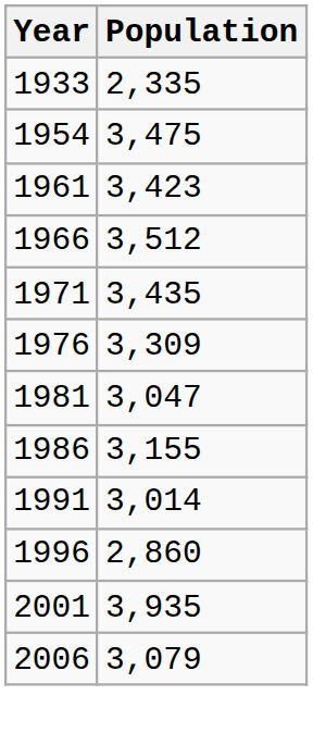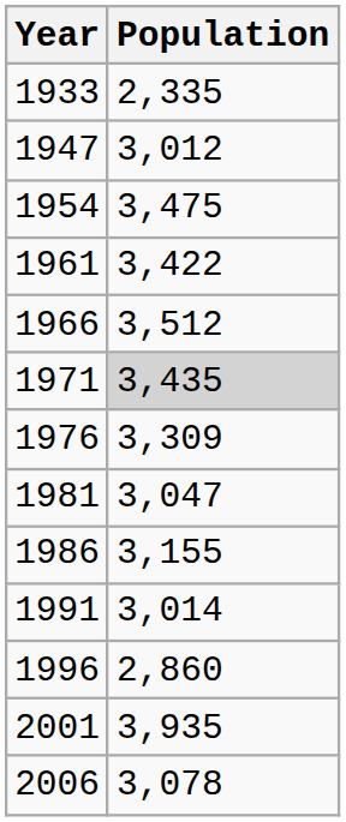+ row: 1947 | 3,012
1961 | Population: 3,423 -> 3,422
1971 | Population: no background -> lightgrey background
2006 | Population: 3,079 -> 3,078
